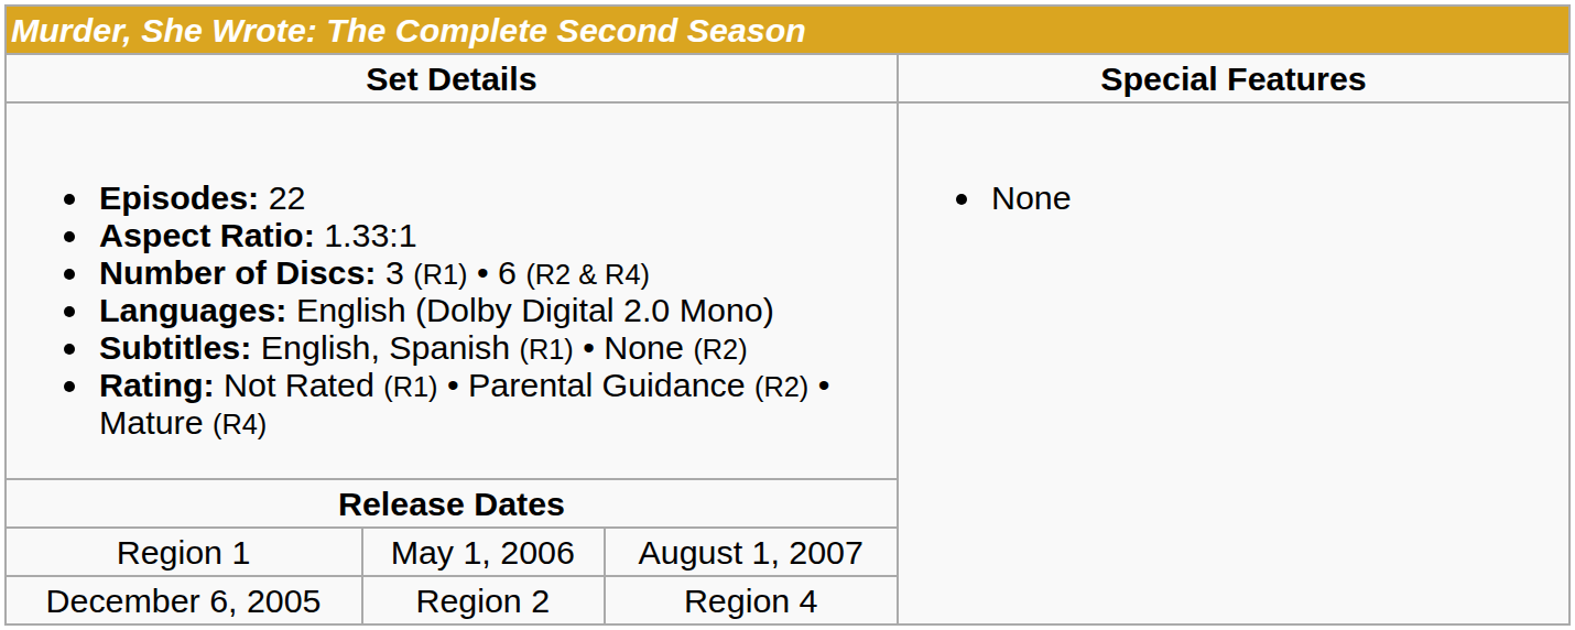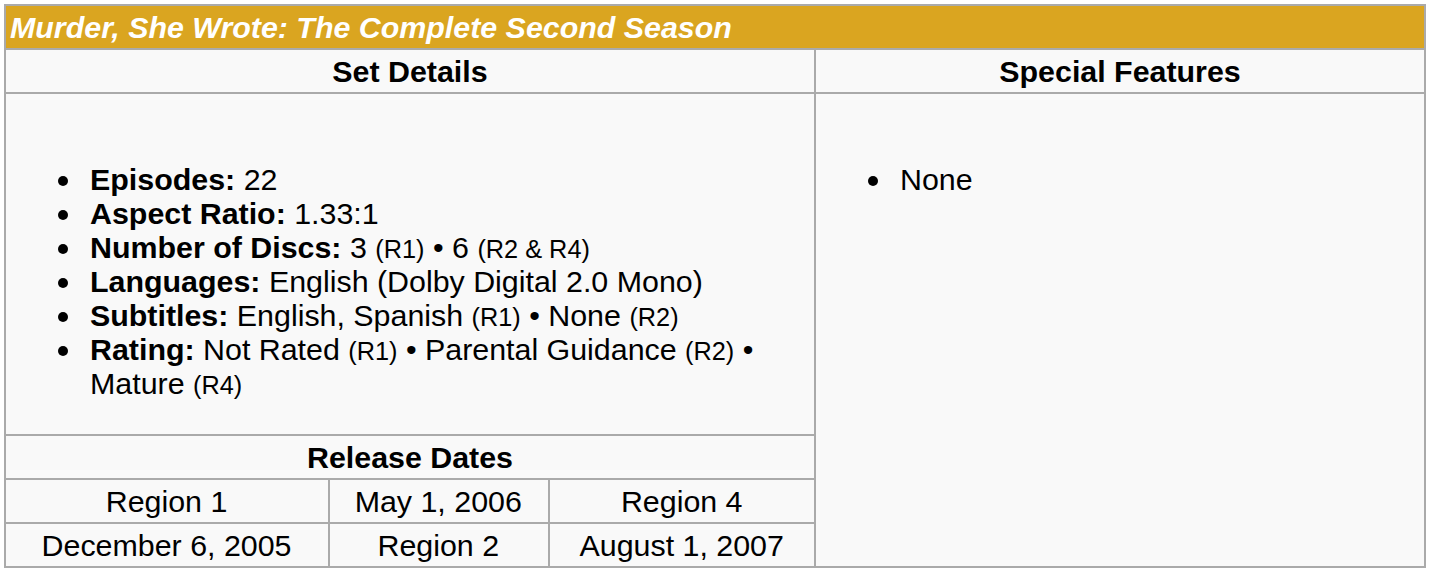Region 1 | column 3: August 1, 2007 -> Region 4
December 6, 2005 | column 3: Region 4 -> August 1, 2007
